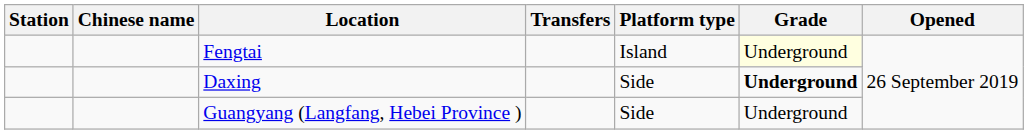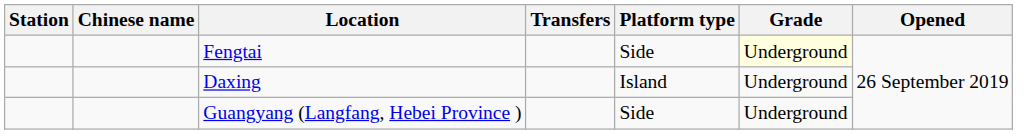Fengtai | Platform type: Island -> Side
Daxing | Platform type: Side -> Island
Daxing | Grade: bold -> normal
